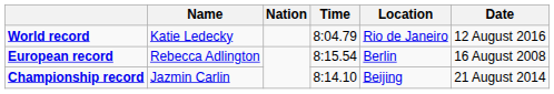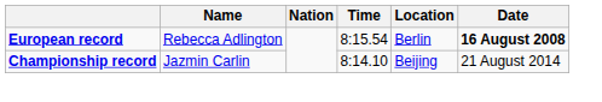- row: World record | Katie Ledecky | 8:04.79 | Rio de Janeiro | 12 August 2016
European record | Date: normal -> bold
